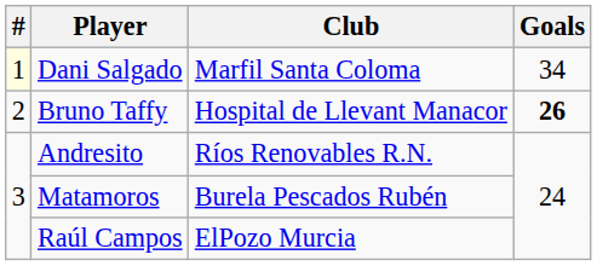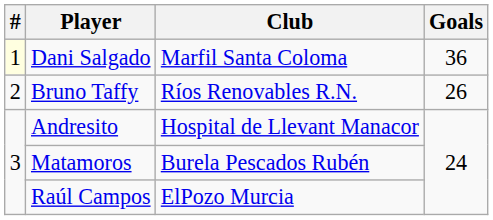Dani Salgado | Goals: 34 -> 36
Bruno Taffy | Club: Hospital de Llevant Manacor -> Ríos Renovables R.N.
Bruno Taffy | Goals: bold -> normal
Andresito | Club: Ríos Renovables R.N. -> Hospital de Llevant Manacor
